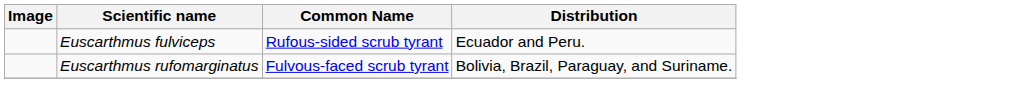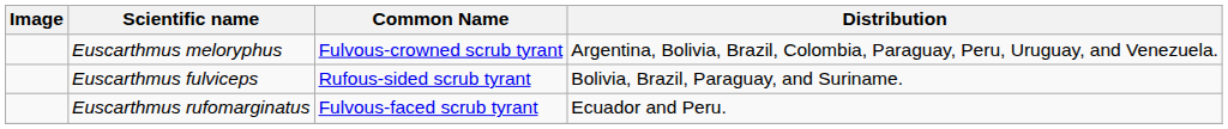+ row: Euscarthmus meloryphus | Fulvous-crowned scrub tyrant | Argentina, Bolivia, Brazil, Colombia, Paraguay, Peru, Uruguay, and Venezuela.
Euscarthmus fulviceps | Distribution: Ecuador and Peru. -> Bolivia, Brazil, Paraguay, and Suriname.
Euscarthmus rufomarginatus | Distribution: Bolivia, Brazil, Paraguay, and Suriname. -> Ecuador and Peru.
